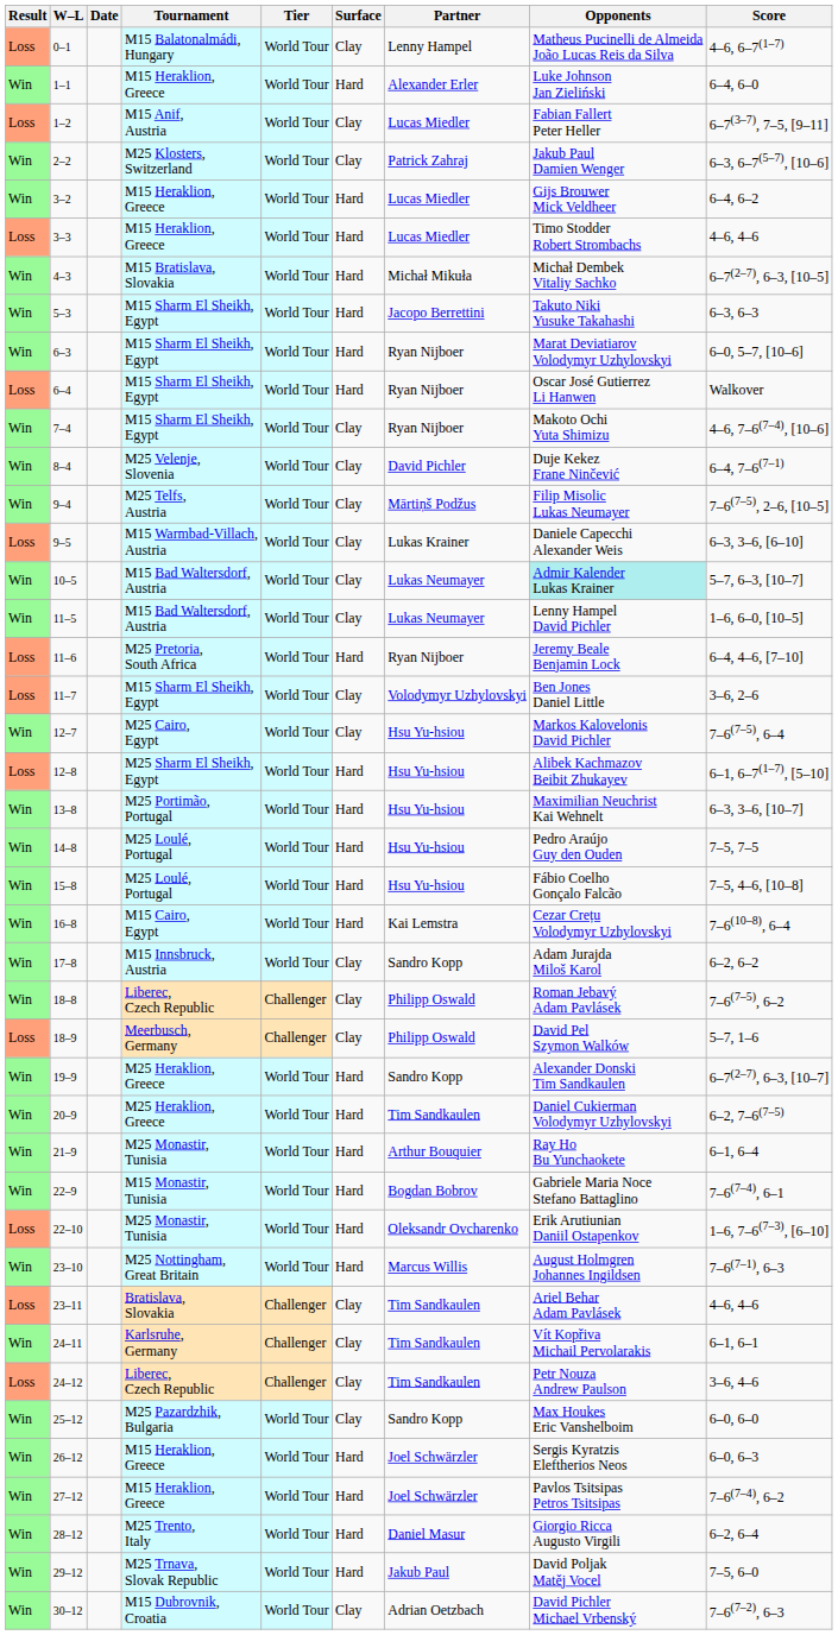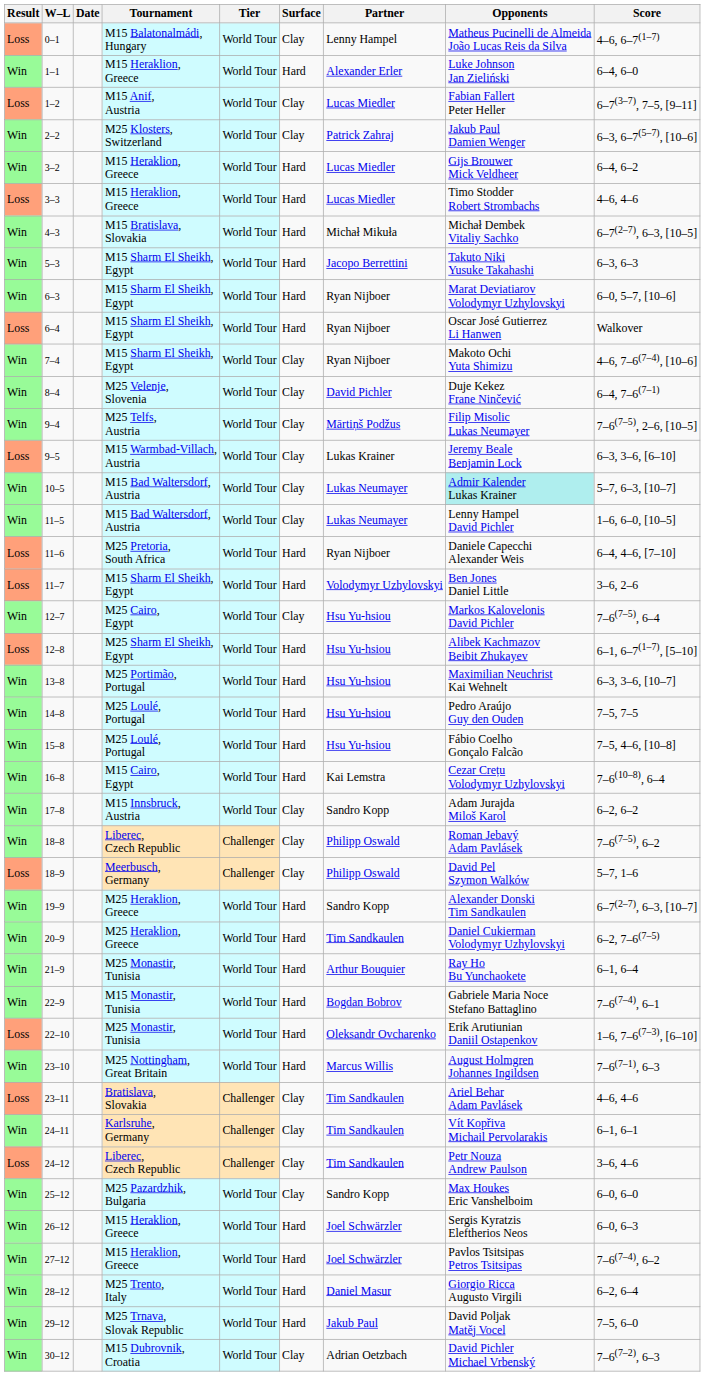9–5 | Opponents: Daniele Capecchi Alexander Weis -> Jeremy Beale Benjamin Lock
11–6 | Opponents: Jeremy Beale Benjamin Lock -> Daniele Capecchi Alexander Weis
11–7 | Surface: Clay -> Hard
